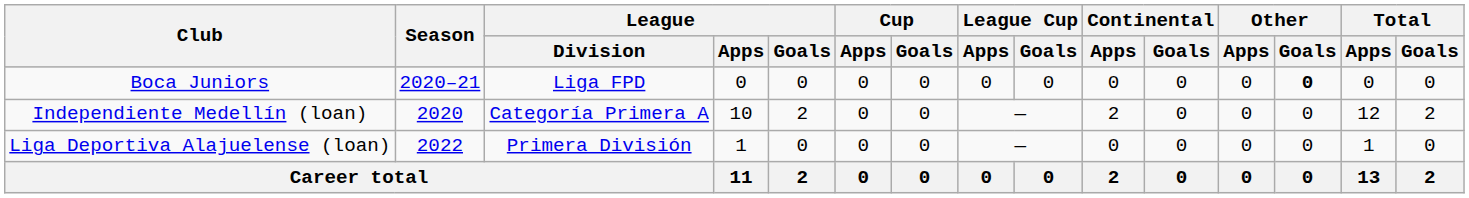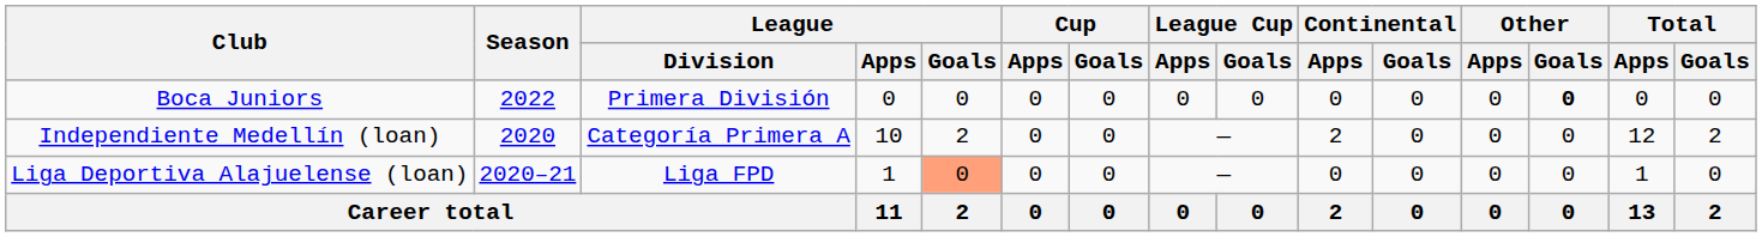Boca Juniors | Season: 2020–21 -> 2022
Boca Juniors | League / Division: Liga FPD -> Primera División
Liga Deportiva Alajuelense (loan) | Season: 2022 -> 2020–21
Liga Deportiva Alajuelense (loan) | League / Division: Primera División -> Liga FPD
Liga Deportiva Alajuelense (loan) | League / Goals: no background -> lightsalmon background
